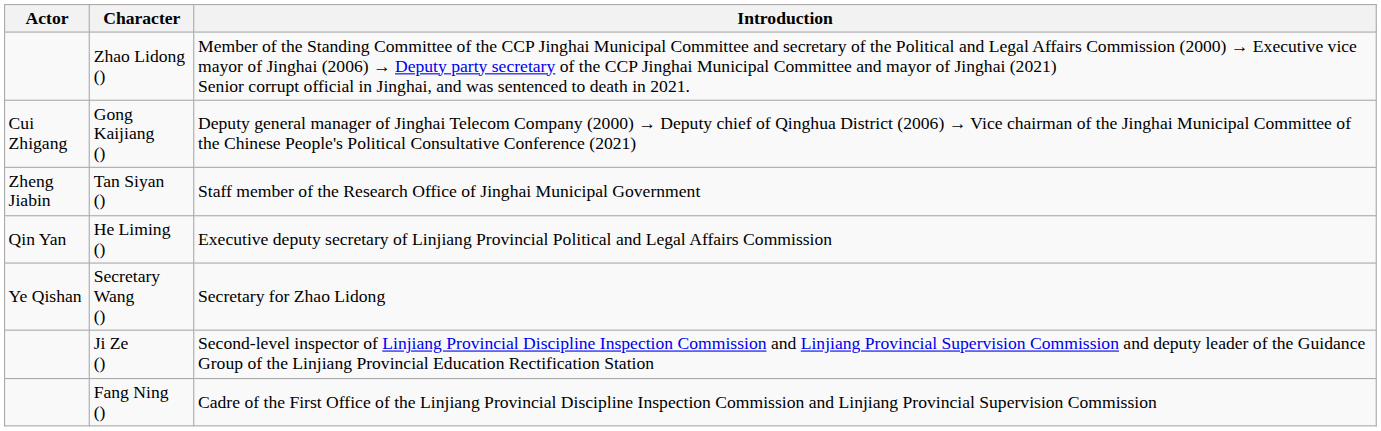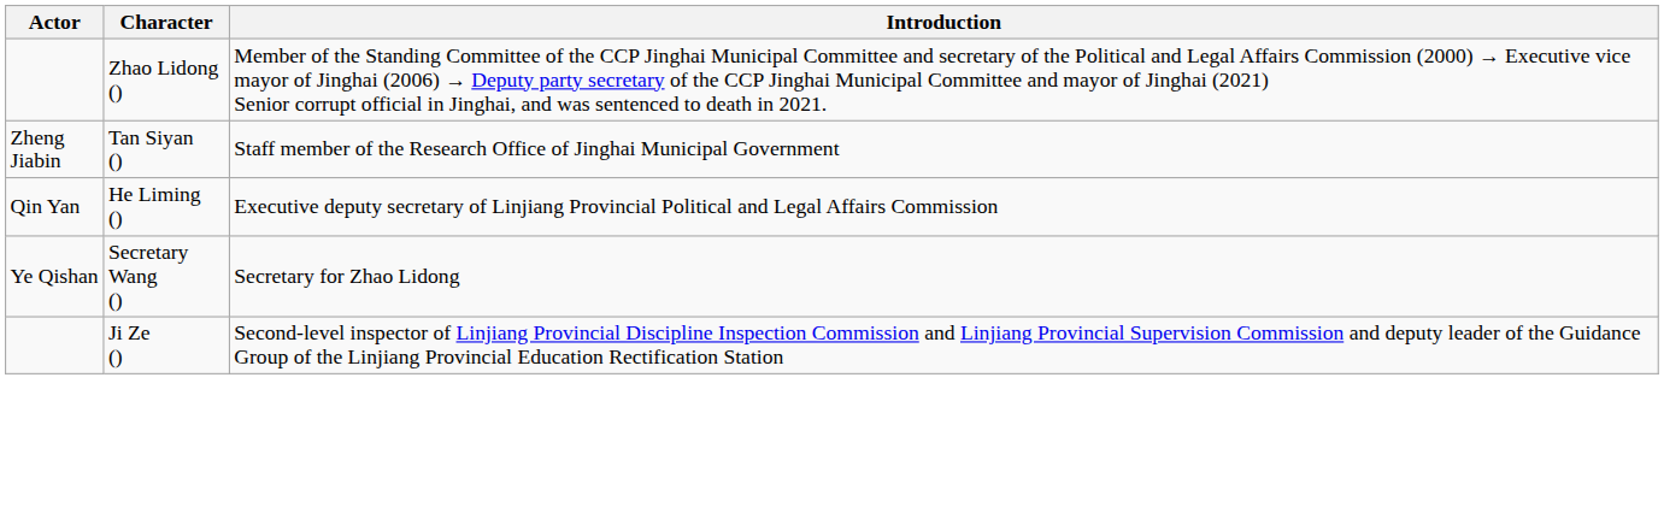- row: Cui Zhigang | Gong Kaijiang () | Deputy general manager of Jinghai Telecom Company (2000) → Deputy chief of Qinghua District (2006) → Vice chairman of the Jinghai Municipal Committee of the Chinese People's Political Consultative Conference (2021)
- row: Fang Ning () | Cadre of the First Office of the Linjiang Provincial Discipline Inspection Commission and Linjiang Provincial Supervision Commission
